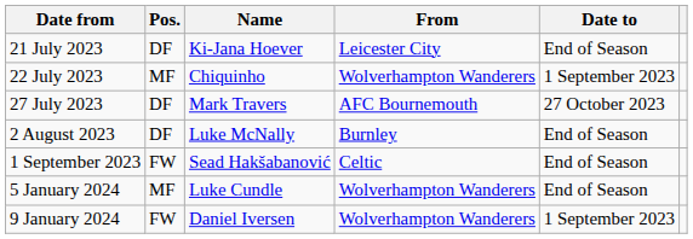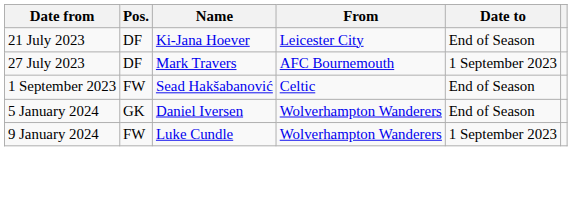- row: 22 July 2023 | MF | Chiquinho | Wolverhampton Wanderers | 1 September 2023
27 July 2023 | Date to: 27 October 2023 -> 1 September 2023
- row: 2 August 2023 | DF | Luke McNally | Burnley | End of Season
5 January 2024 | Pos.: MF -> GK
5 January 2024 | Name: Luke Cundle -> Daniel Iversen
9 January 2024 | Name: Daniel Iversen -> Luke Cundle
